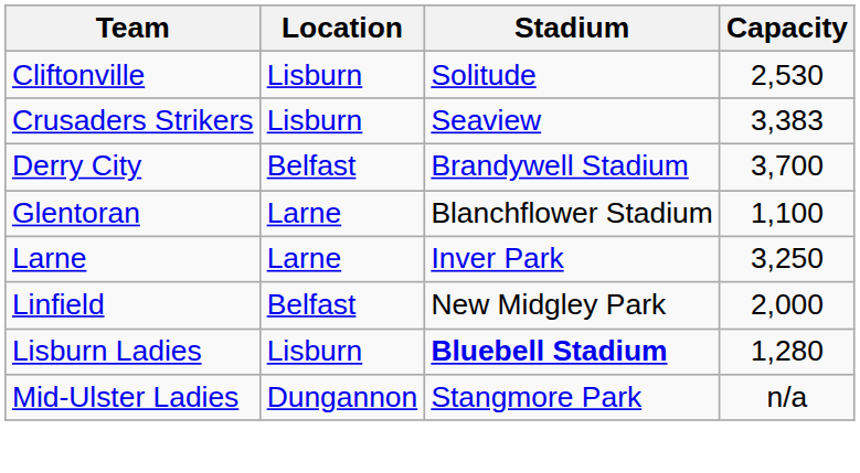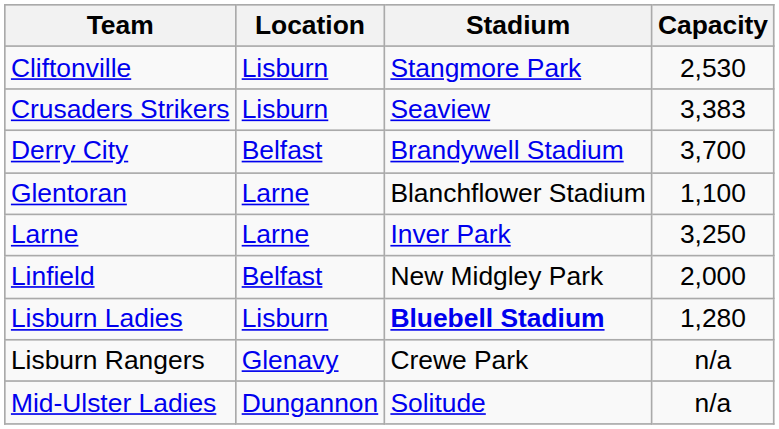Cliftonville | Stadium: Solitude -> Stangmore Park
+ row: Lisburn Rangers | Glenavy | Crewe Park | n/a
Mid-Ulster Ladies | Stadium: Stangmore Park -> Solitude
